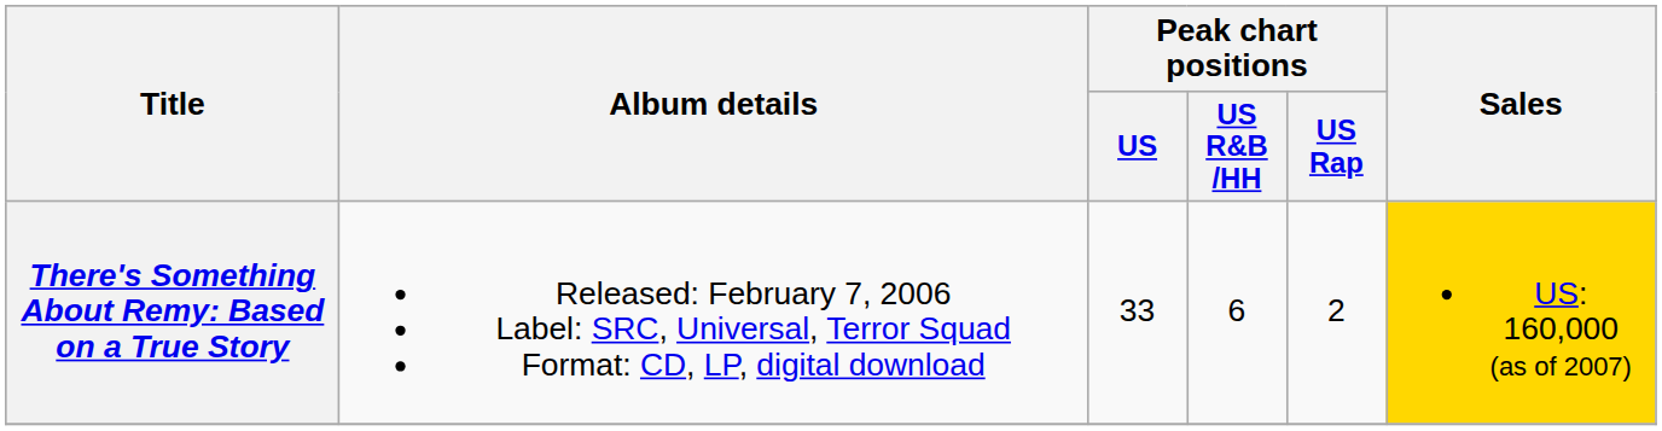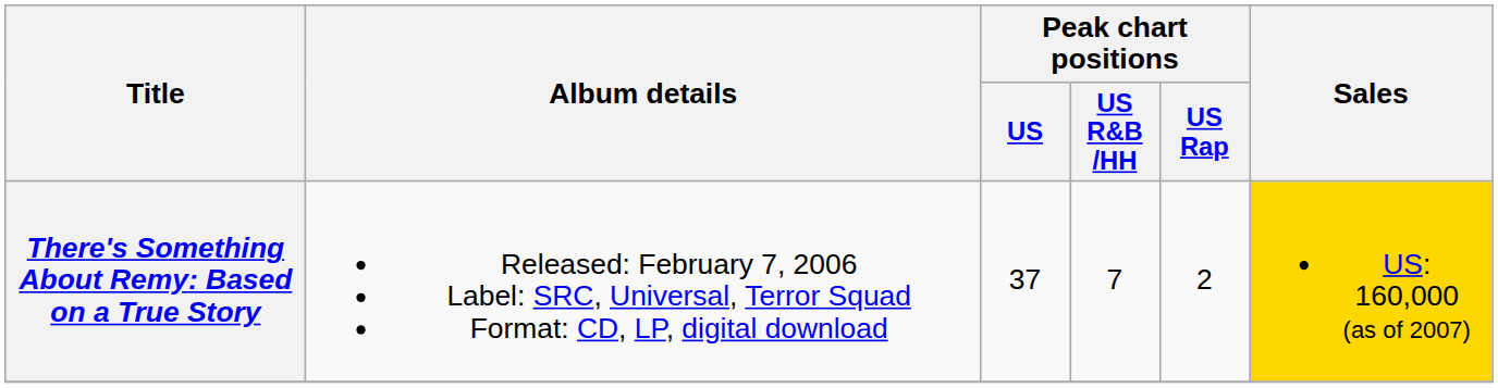There's Something About Remy: Based on a True Story | Peak chart positions / US: 33 -> 37
There's Something About Remy: Based on a True Story | Peak chart positions / US R&B /HH: 6 -> 7
